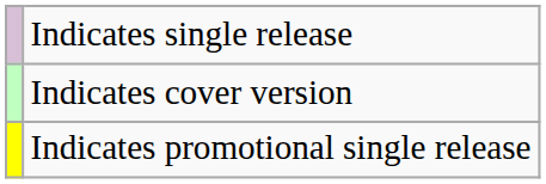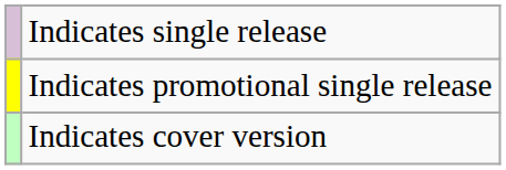rows swapped: Indicates promotional single release <-> Indicates cover version
